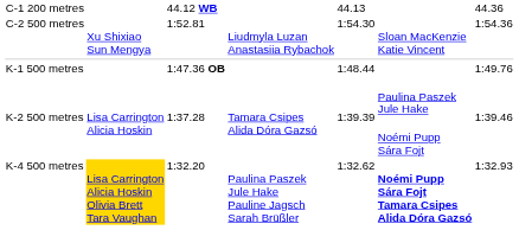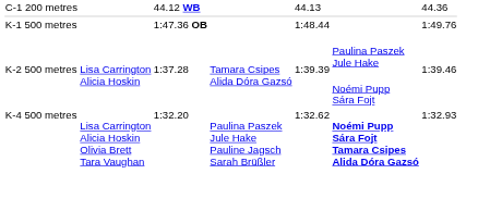- row: C-2 500 metres | Xu Shixiao Sun Mengya | 1:52.81 | Liudmyla Luzan Anastasiia Rybachok | 1:54.30 | Sloan MacKenzie Katie Vincent | 1:54.36
K-4 500 metres | column 2: gold background -> no background
